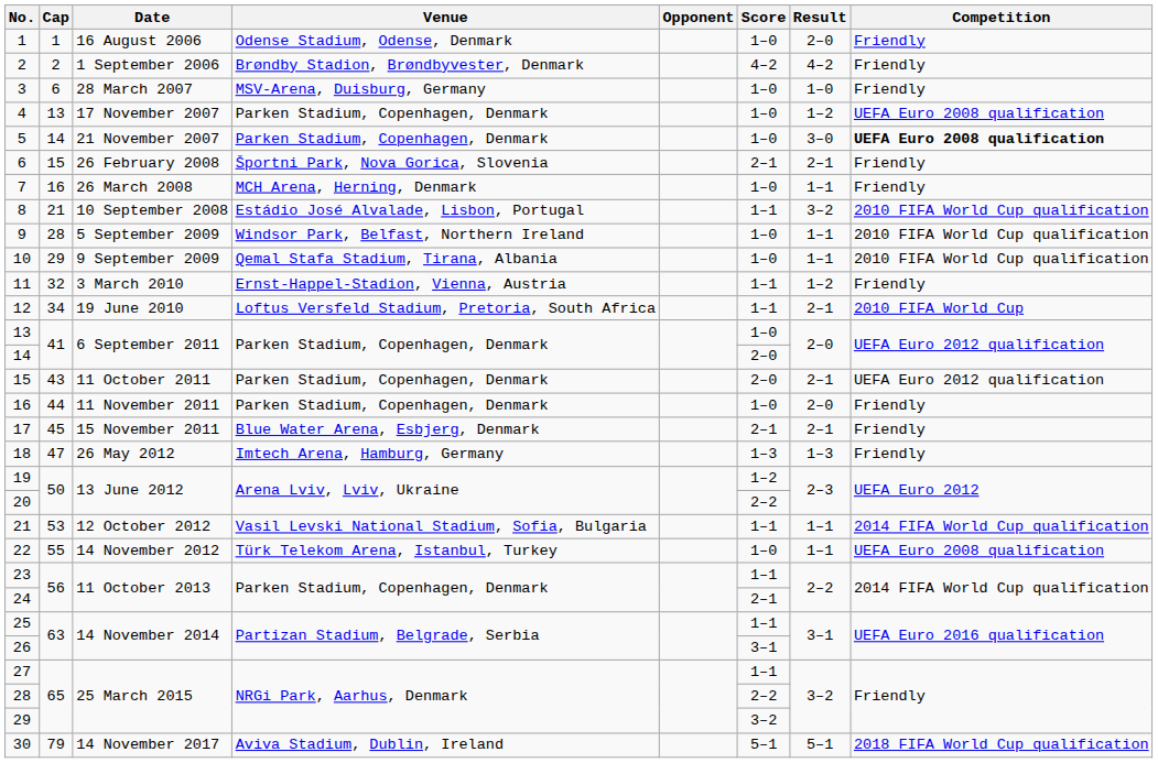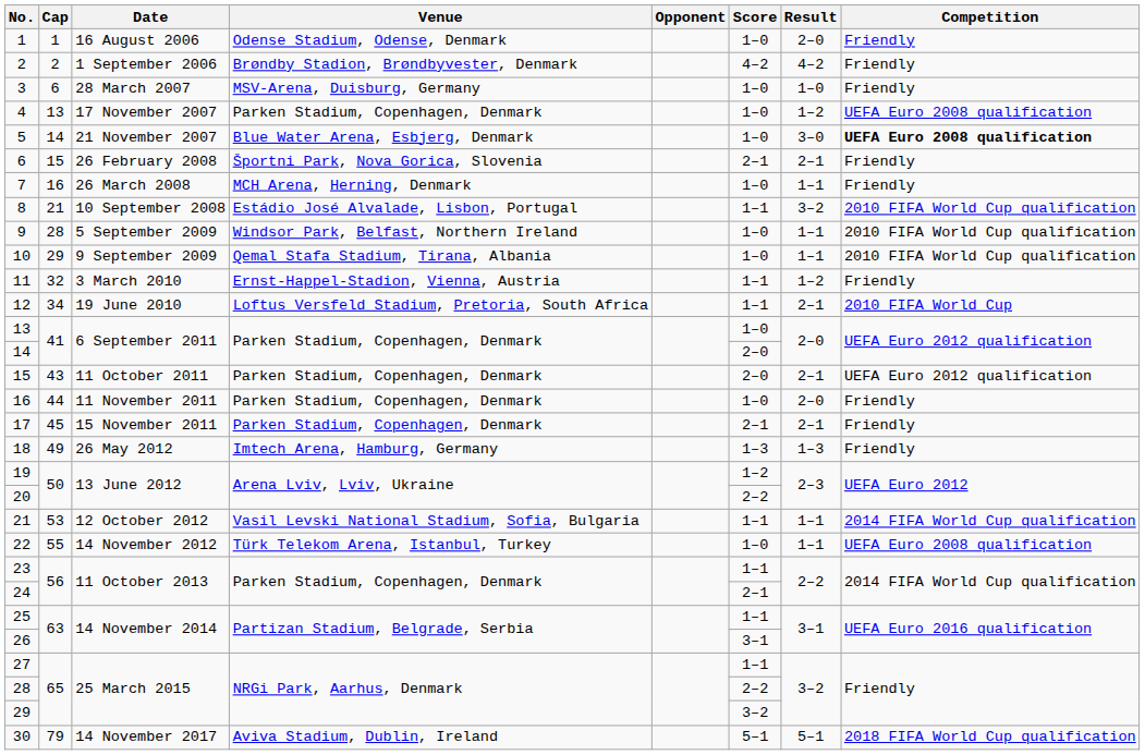5 | Venue: Parken Stadium, Copenhagen, Denmark -> Blue Water Arena, Esbjerg, Denmark
17 | Venue: Blue Water Arena, Esbjerg, Denmark -> Parken Stadium, Copenhagen, Denmark
18 | Cap: 47 -> 49
